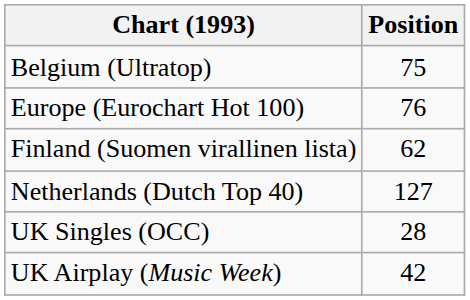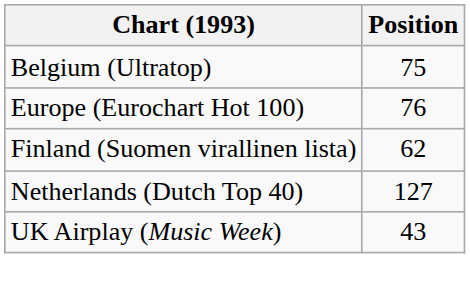- row: UK Singles (OCC) | 28
UK Airplay (Music Week) | Position: 42 -> 43
